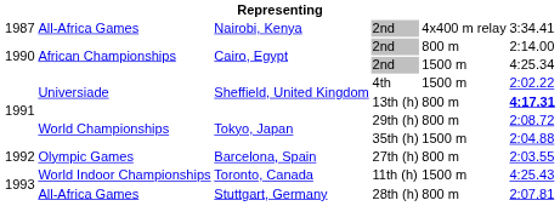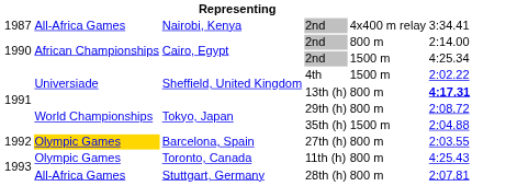27th (h) | column 2: no background -> gold background
11th (h) | column 2: World Indoor Championships -> Olympic Games
11th (h) | column 5: 1500 m -> 800 m
